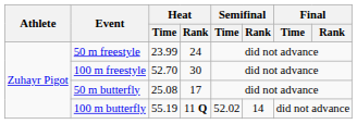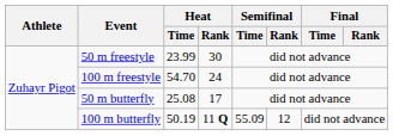50 m freestyle | Heat / Rank: 24 -> 30
100 m freestyle | Heat / Time: 52.70 -> 54.70
100 m freestyle | Heat / Rank: 30 -> 24
100 m butterfly | Heat / Time: 55.19 -> 50.19
100 m butterfly | Semifinal / Time: 52.02 -> 55.09
100 m butterfly | Semifinal / Rank: 14 -> 12
